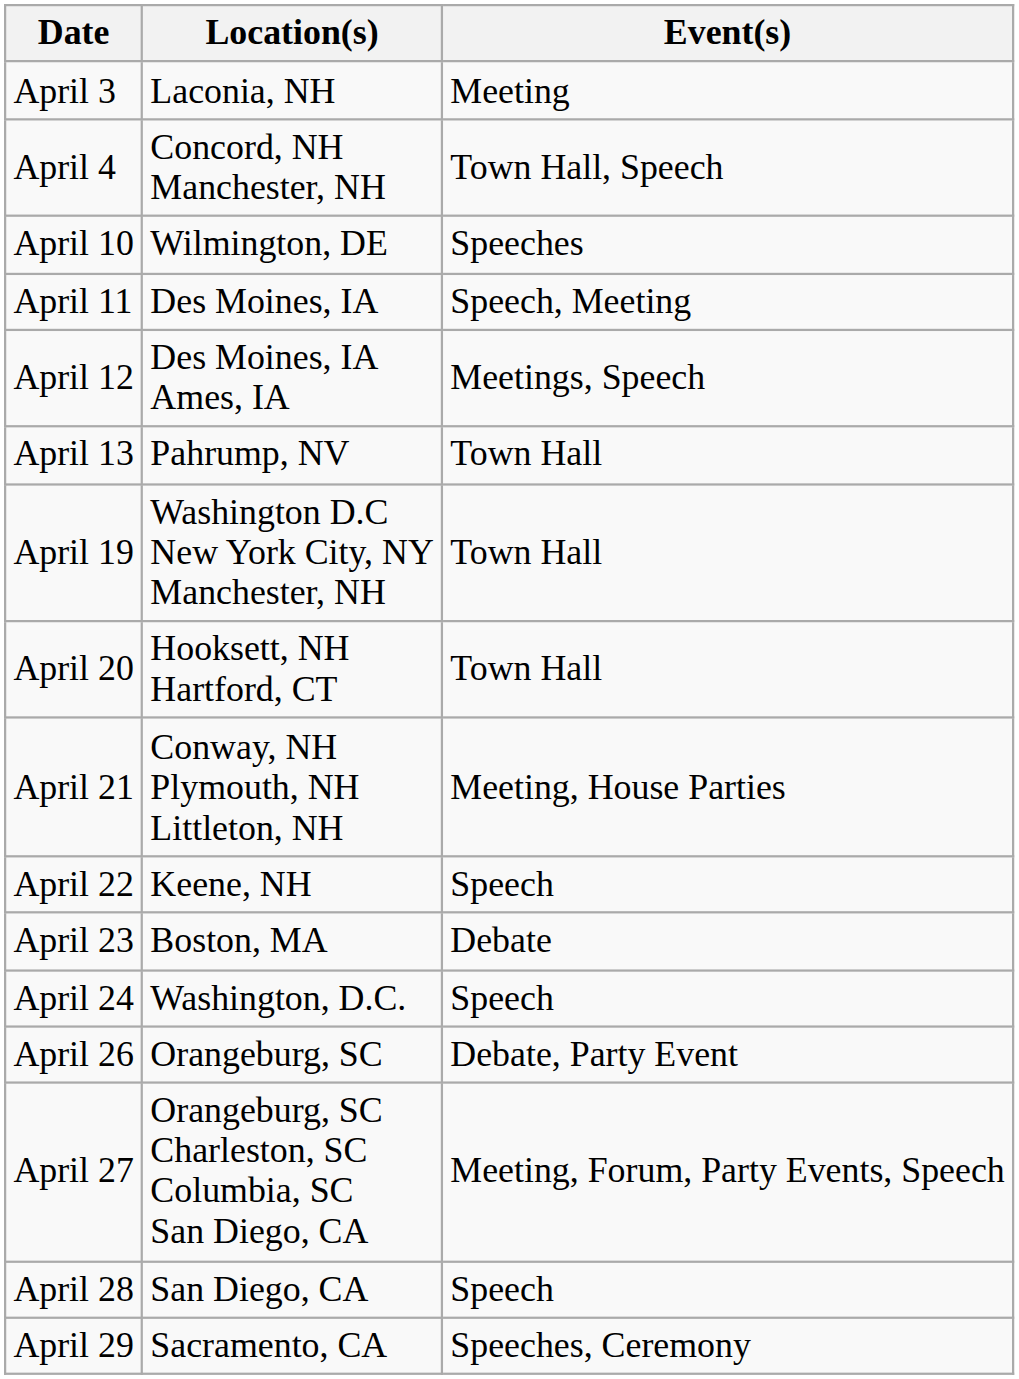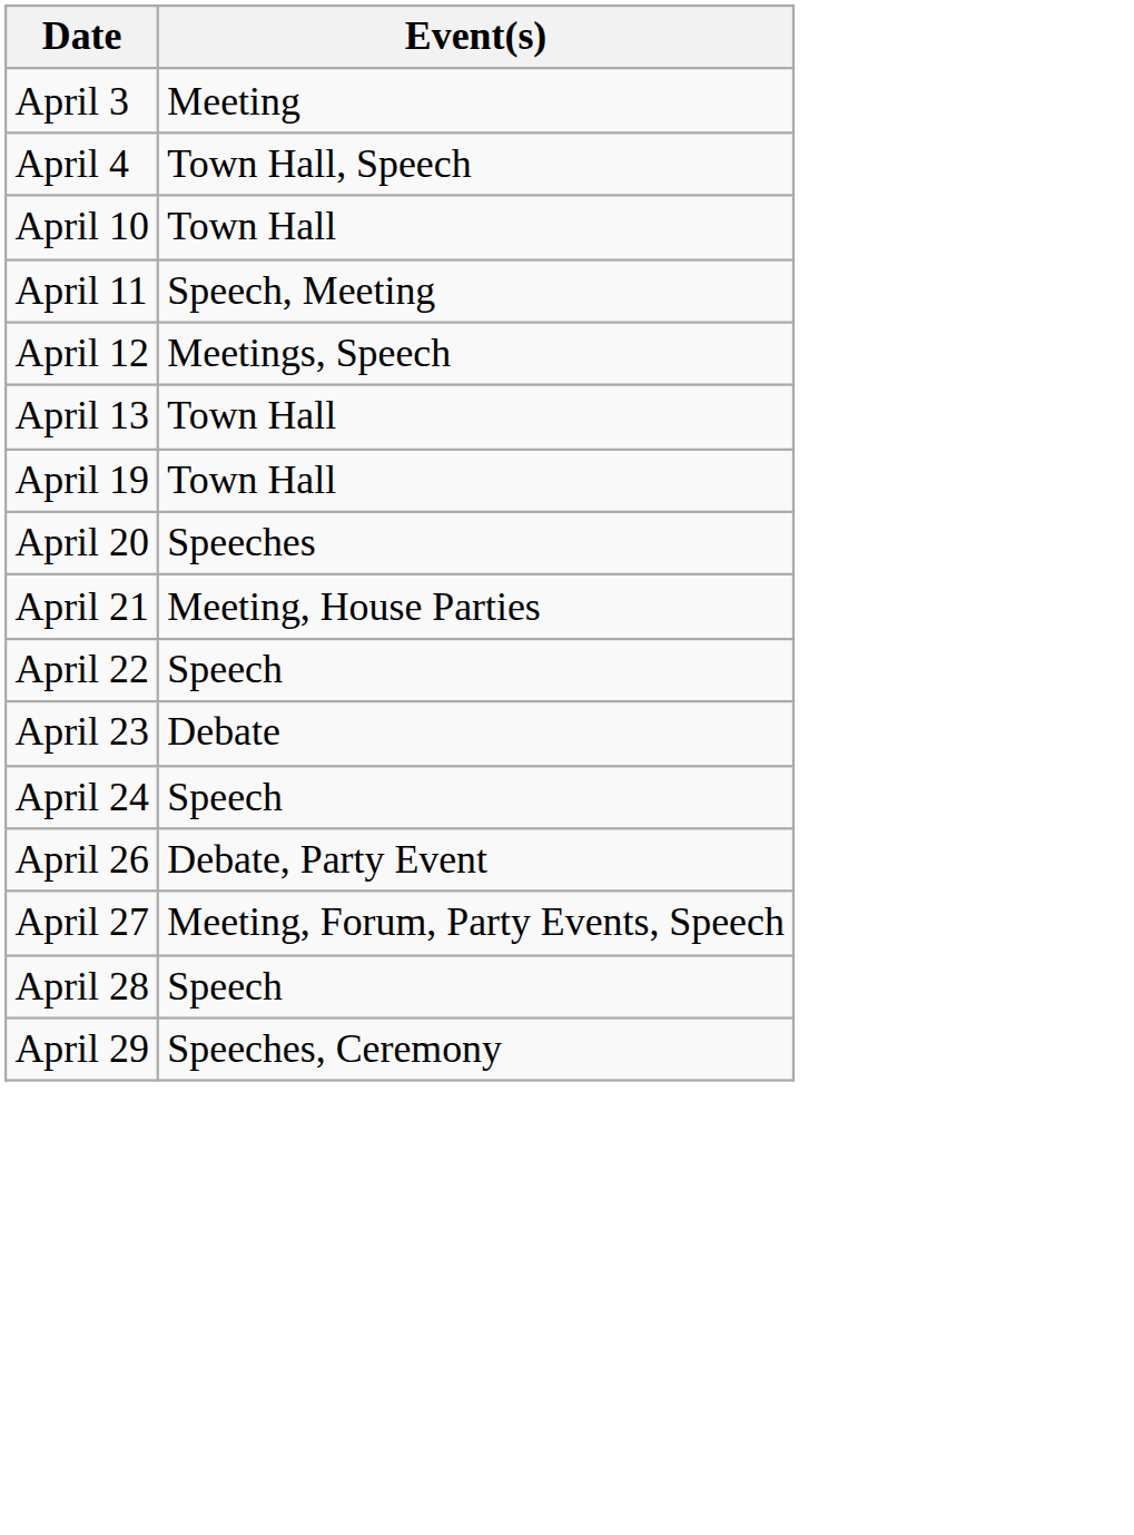- column: Location(s) | Laconia, NH | Concord, NH Manchester, NH | Wilmington, DE | Des Moines, IA | Des Moines, IA Ames, IA | Pahrump, NV | Washington D.C New York City, NY Manchester, NH | Hooksett, NH Hartford, CT | Conway, NH Plymouth, NH Littleton, NH | Keene, NH | Boston, MA | Washington, D.C. | Orangeburg, SC | Orangeburg, SC Charleston, SC Columbia, SC San Diego, CA | San Diego, CA | Sacramento, CA
April 10 | Event(s): Speeches -> Town Hall
April 20 | Event(s): Town Hall -> Speeches
